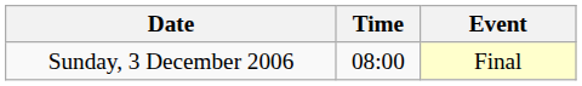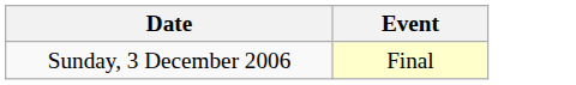- column: Time | 08:00
